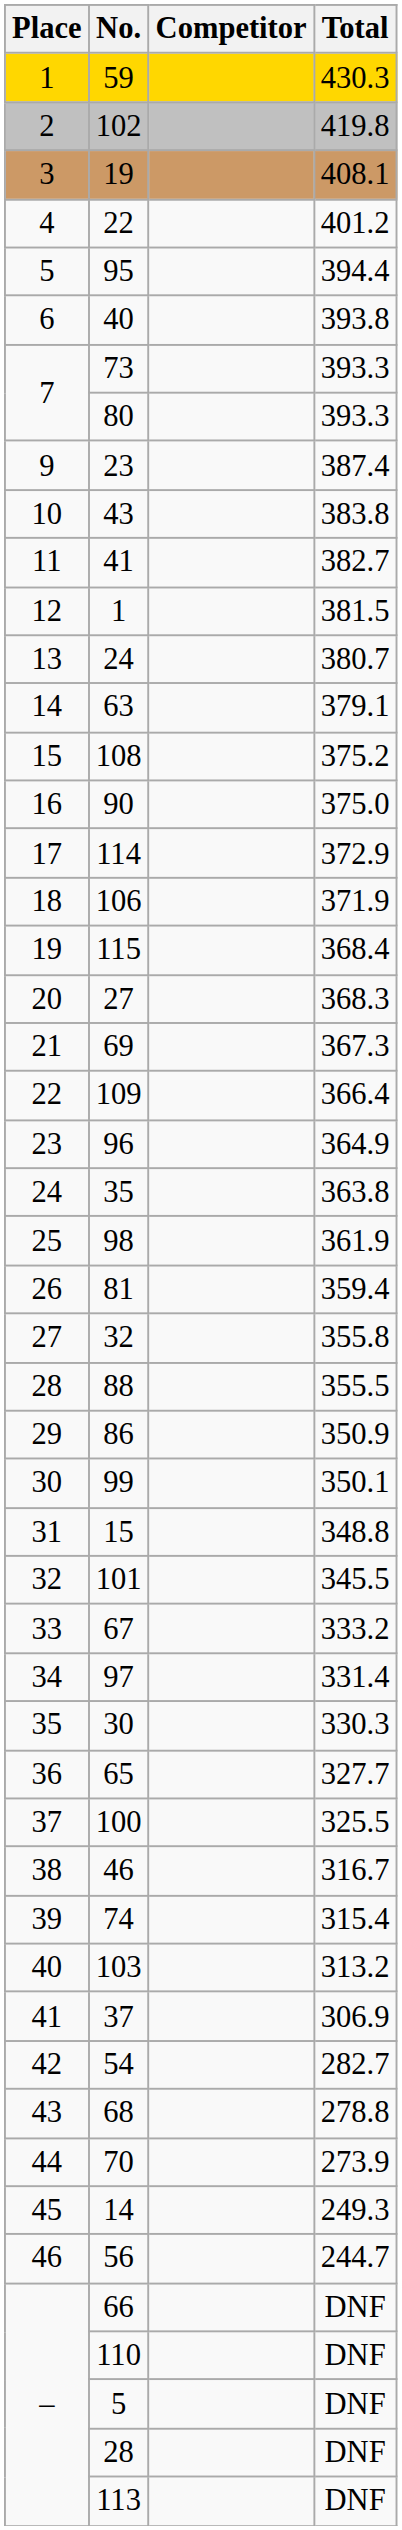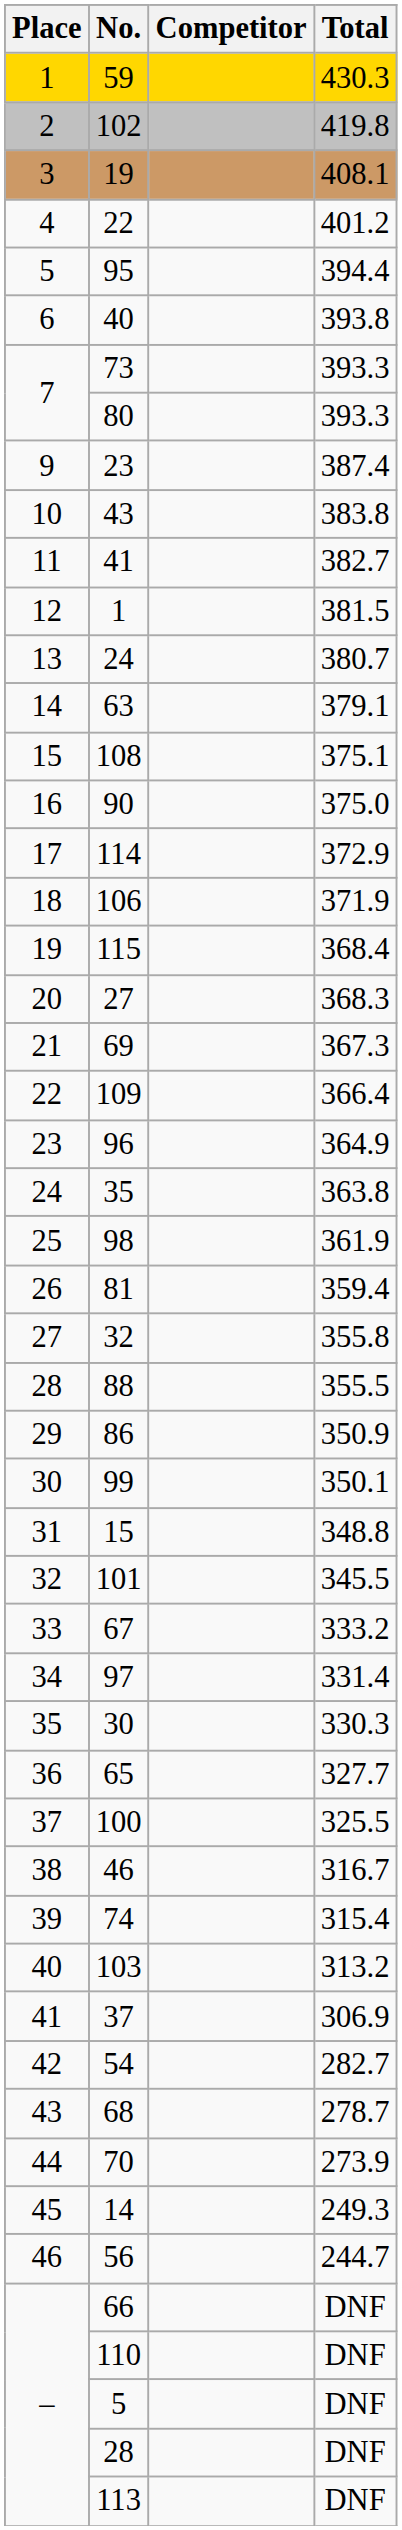108 | Total: 375.2 -> 375.1
68 | Total: 278.8 -> 278.7
